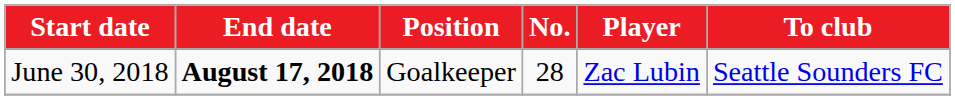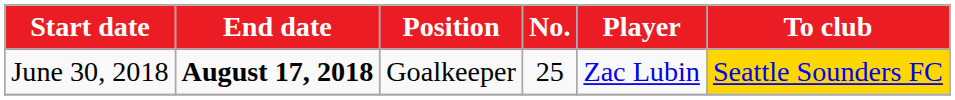June 30, 2018 | No.: 28 -> 25
June 30, 2018 | To club: no background -> gold background
